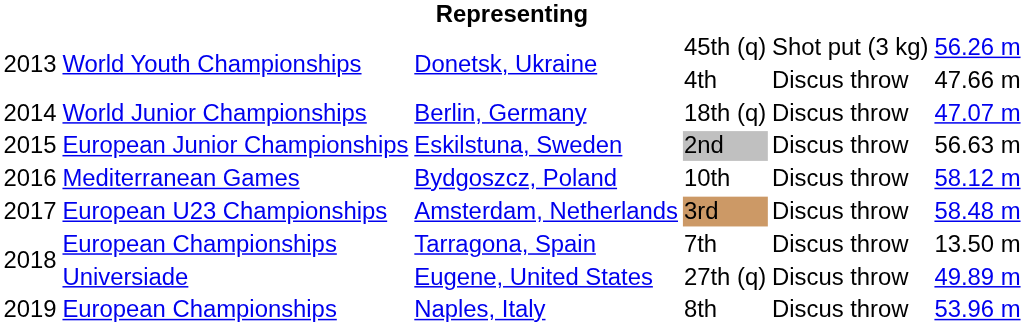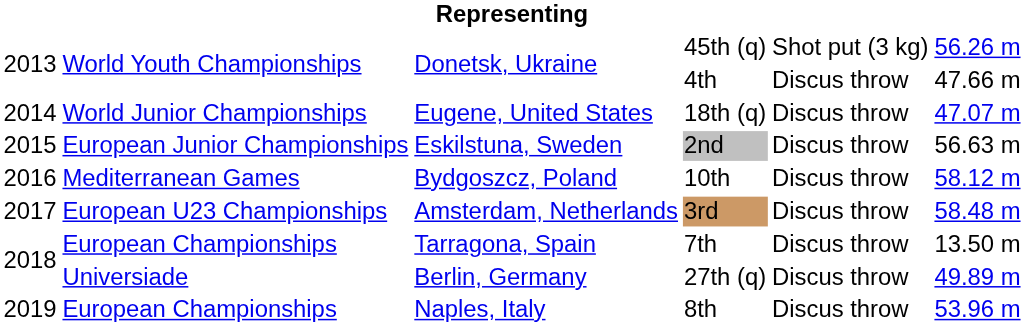18th (q) | column 3: Berlin, Germany -> Eugene, United States
27th (q) | column 3: Eugene, United States -> Berlin, Germany
